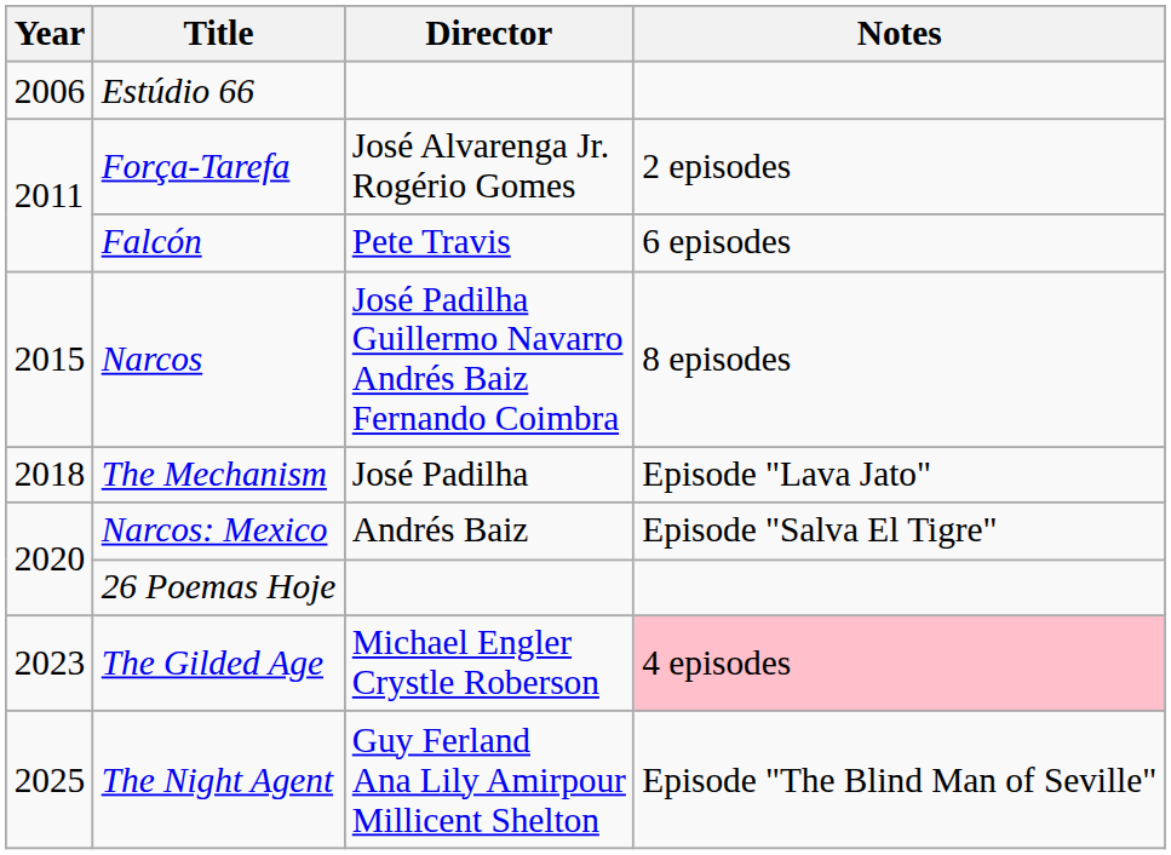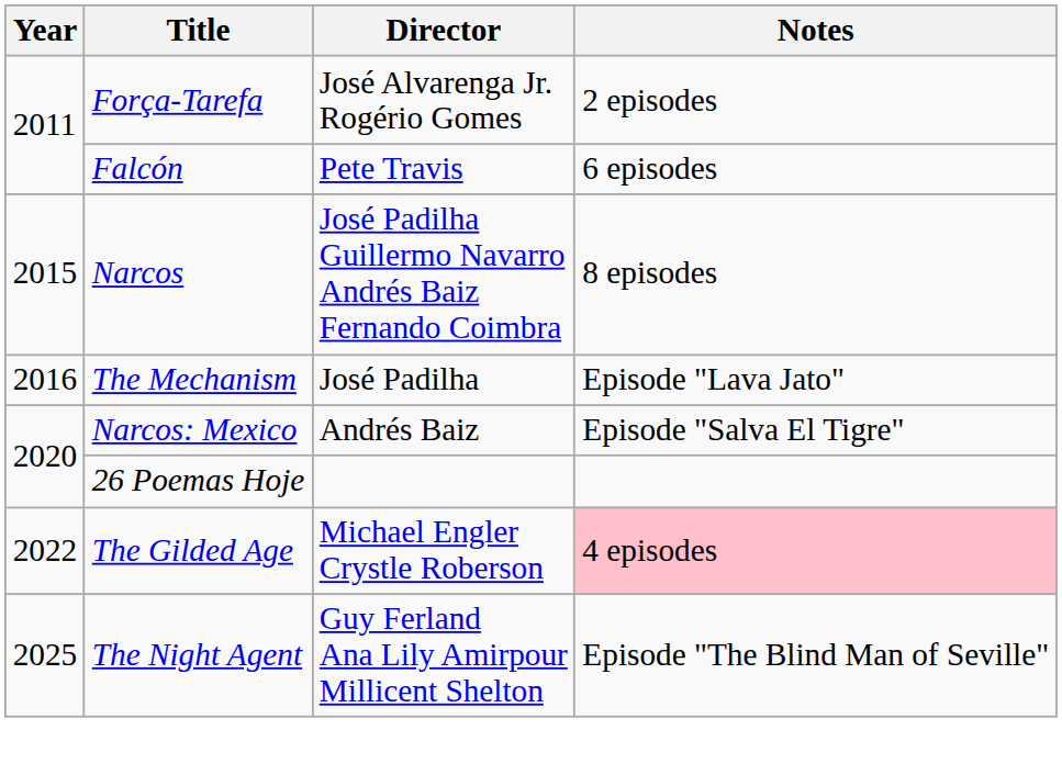- row: 2006 | Estúdio 66
The Mechanism | Year: 2018 -> 2016
The Gilded Age | Year: 2023 -> 2022
